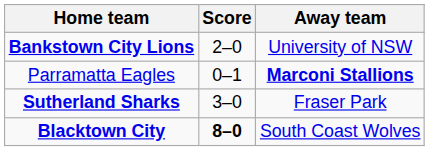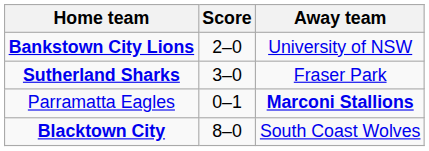rows swapped: Parramatta Eagles <-> Sutherland Sharks
Blacktown City | Score: bold -> normal
